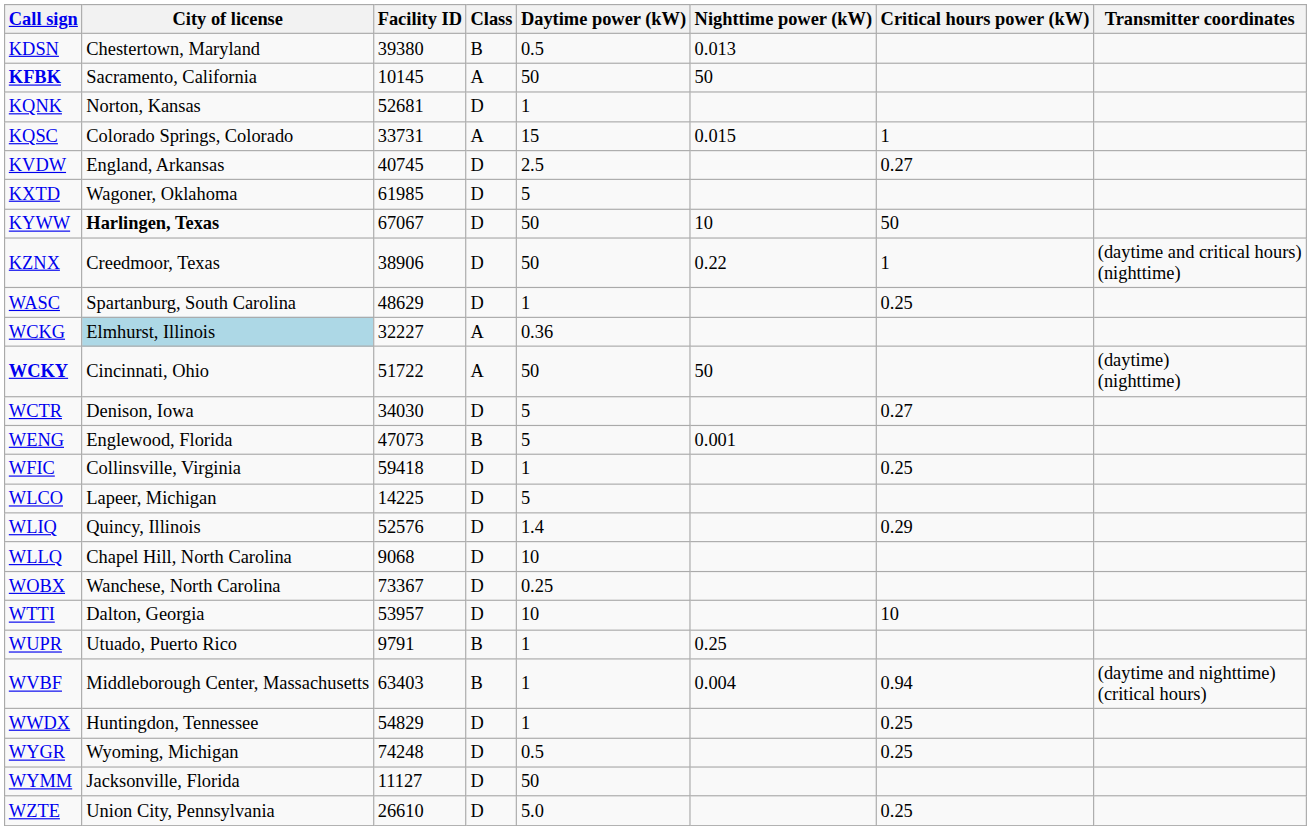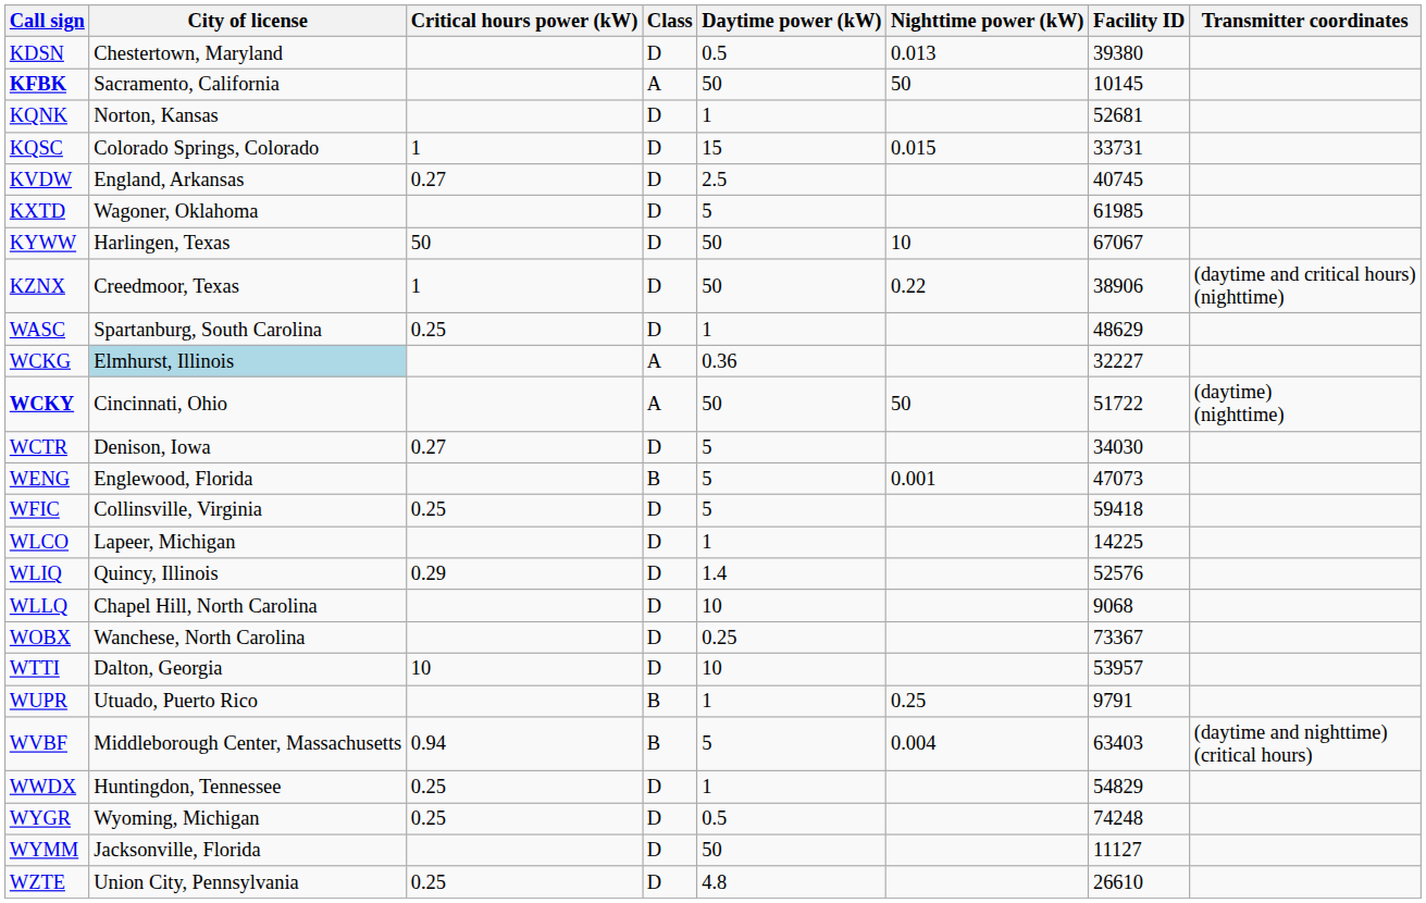columns swapped: Facility ID <-> Critical hours power (kW)
KDSN | Class: B -> D
KQSC | Class: A -> D
KYWW | City of license: bold -> normal
WFIC | Daytime power (kW): 1 -> 5
WLCO | Daytime power (kW): 5 -> 1
WVBF | Daytime power (kW): 1 -> 5
WZTE | Daytime power (kW): 5.0 -> 4.8
